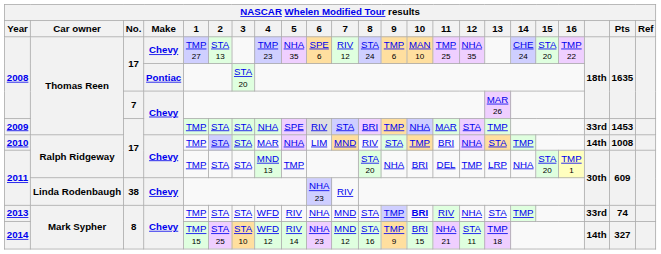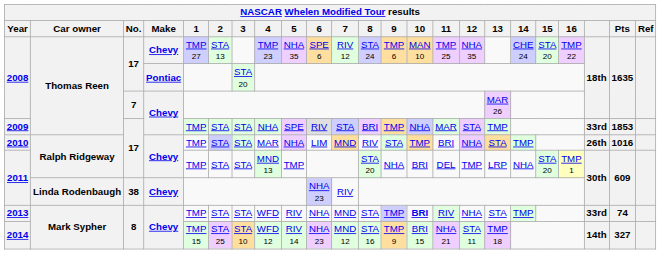2009 | Pts: 1453 -> 1853
2010 | column 21: 14th -> 26th
2010 | Pts: 1008 -> 1016
